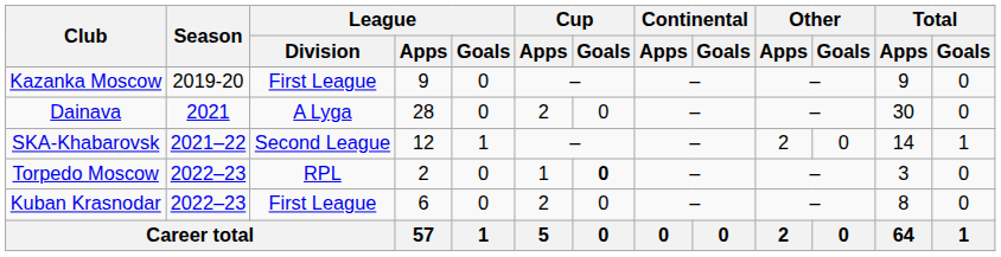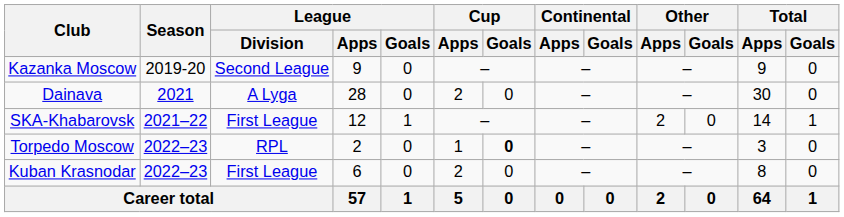Kazanka Moscow | League / Division: First League -> Second League
SKA-Khabarovsk | League / Division: Second League -> First League
